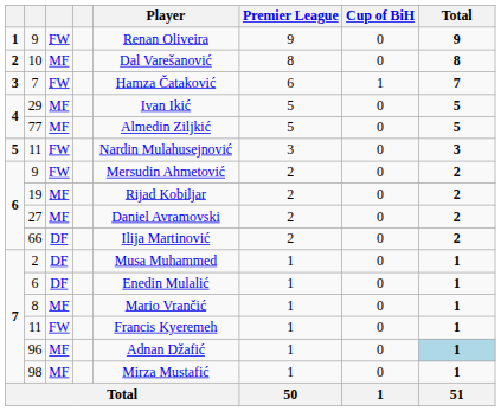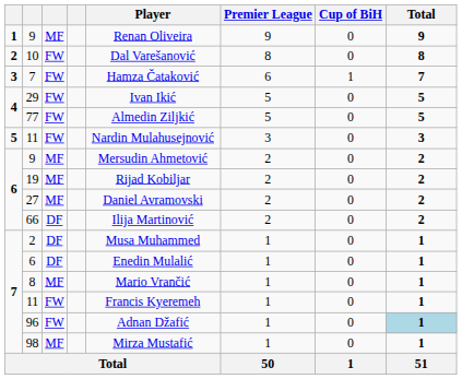1 / 9 | column 3: FW -> MF
10 | column 3: MF -> FW
29 | column 3: MF -> FW
77 | column 3: MF -> FW
6 / 9 | column 3: FW -> MF
96 | column 3: MF -> FW
